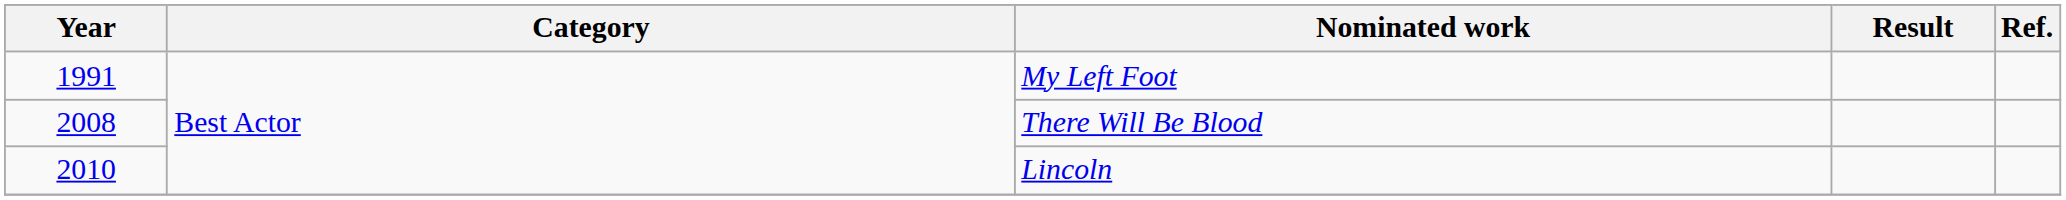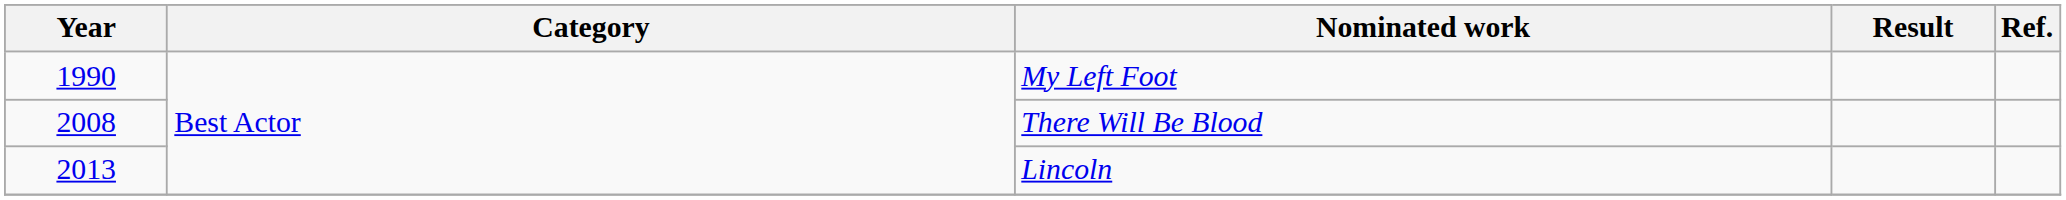My Left Foot | Year: 1991 -> 1990
Lincoln | Year: 2010 -> 2013
